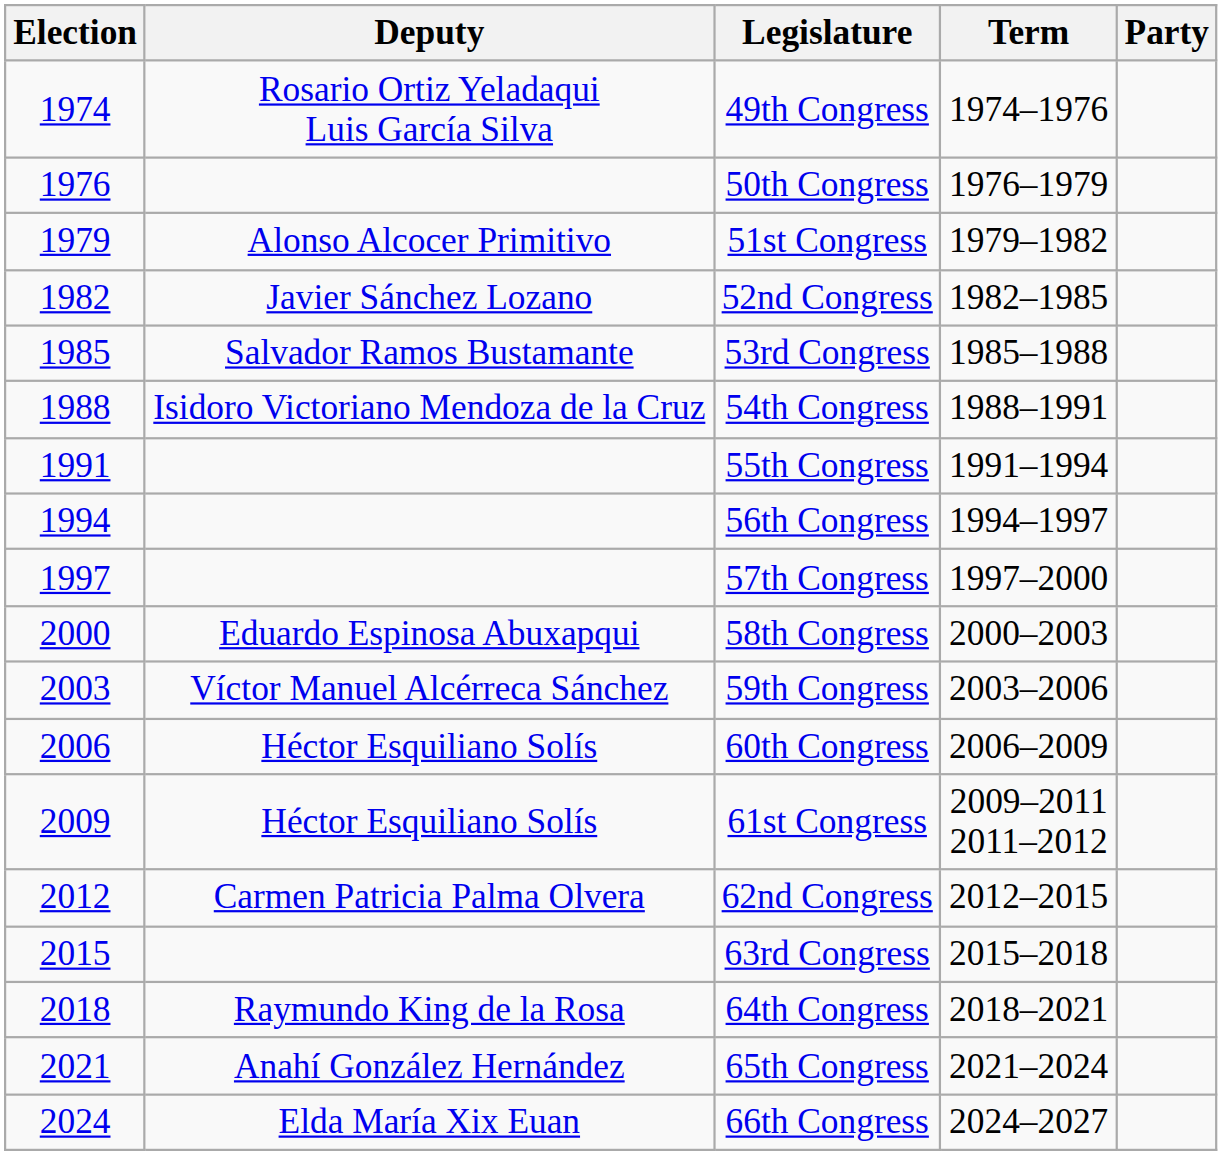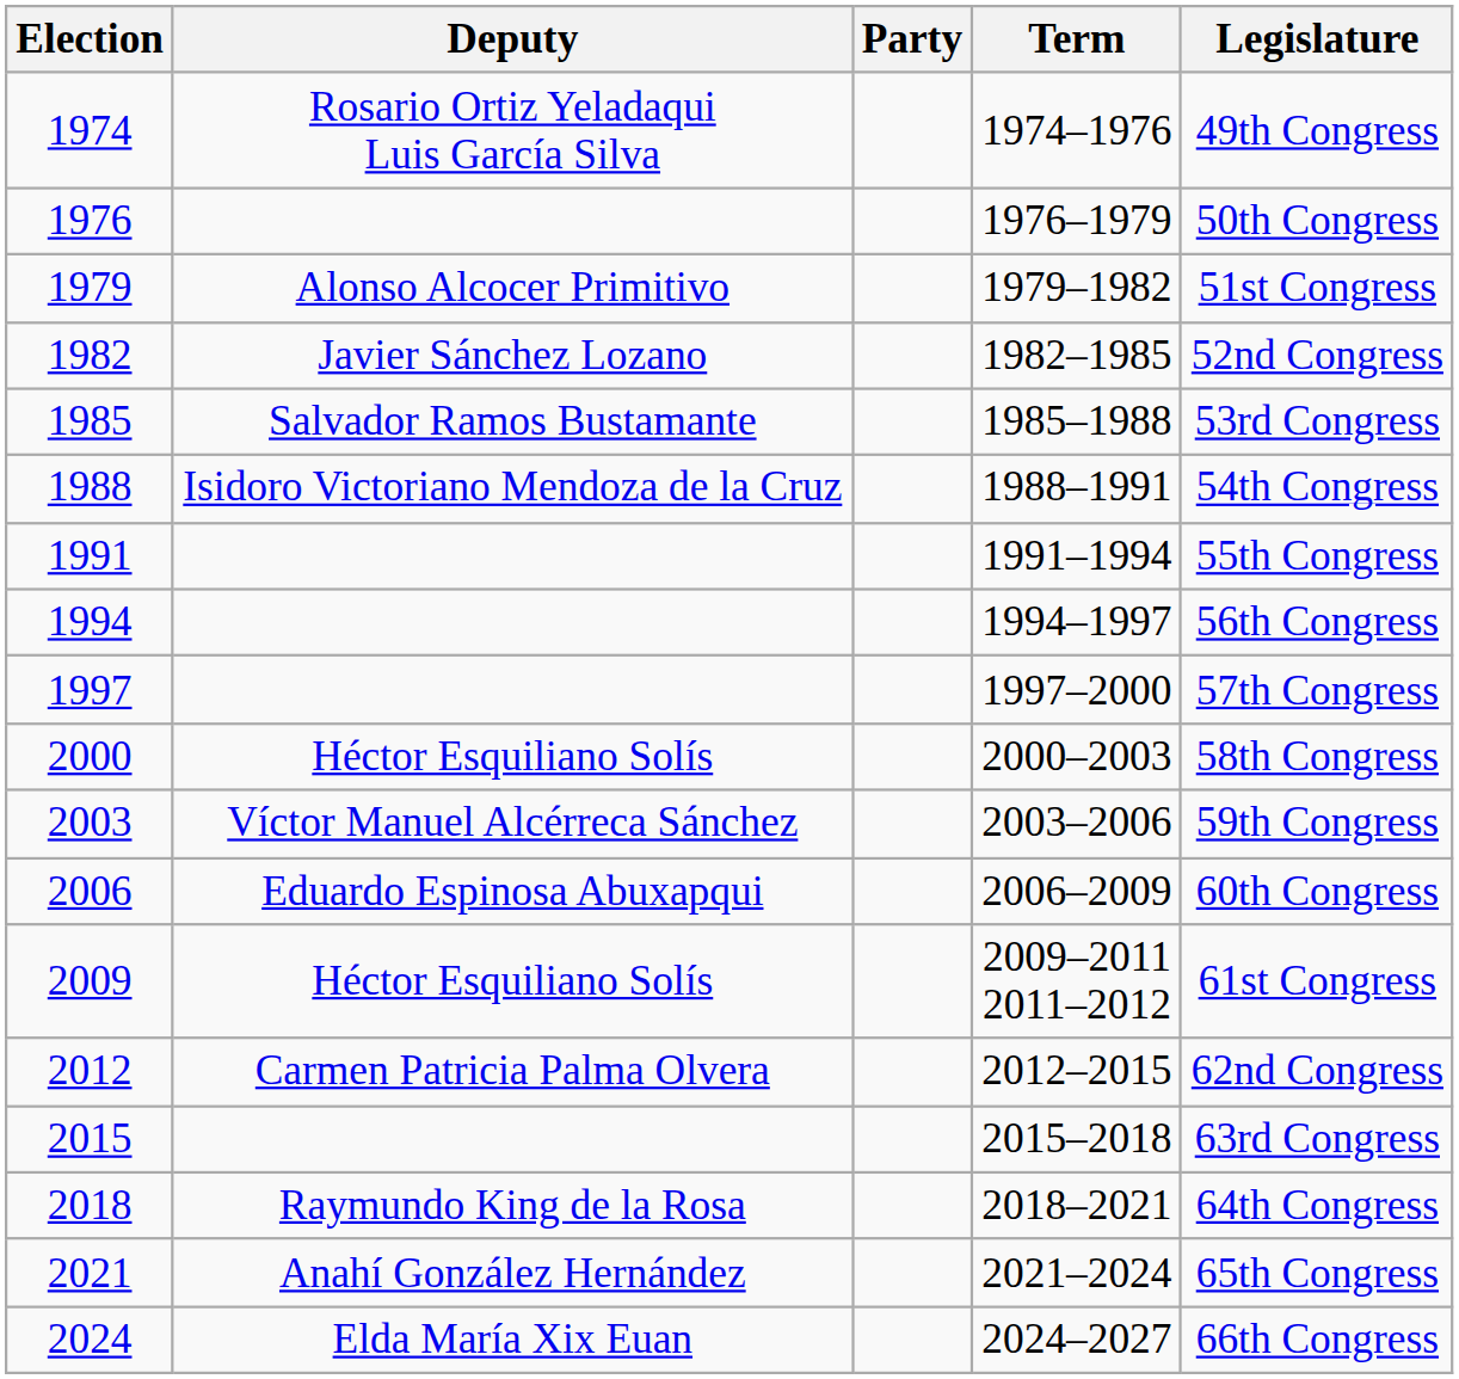columns swapped: Party <-> Legislature
2000 | Deputy: Eduardo Espinosa Abuxapqui -> Héctor Esquiliano Solís
2006 | Deputy: Héctor Esquiliano Solís -> Eduardo Espinosa Abuxapqui
